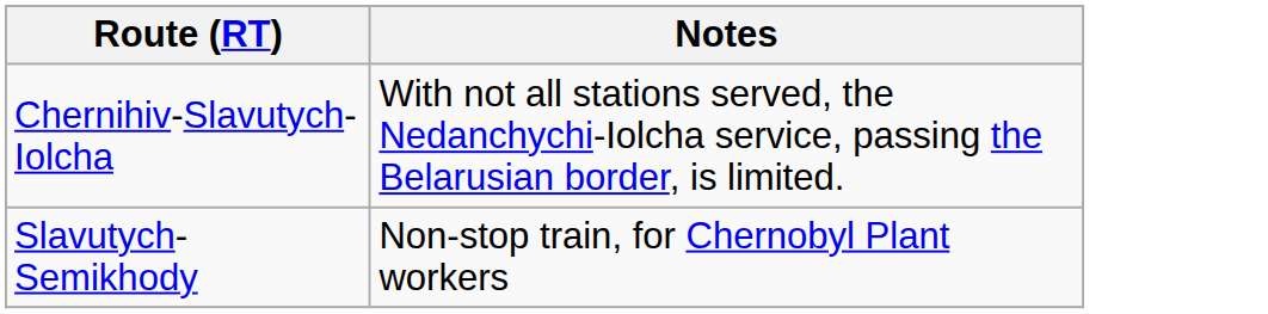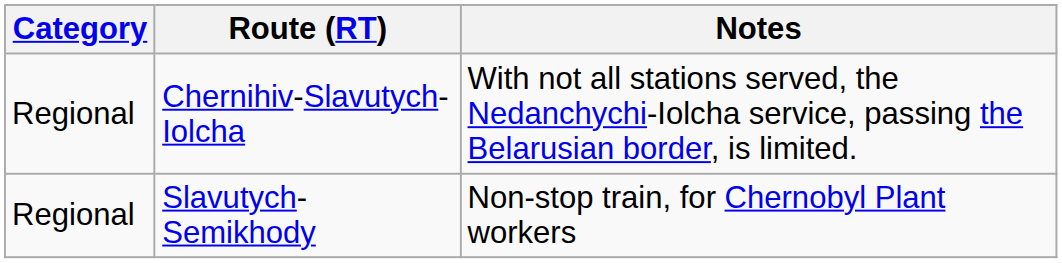+ column: Category | Regional | Regional
